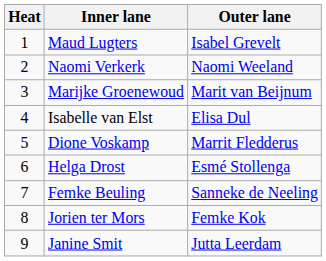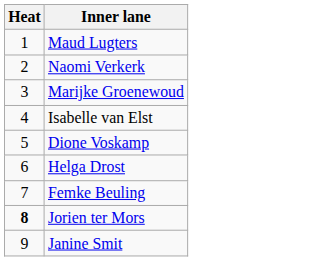- column: Outer lane | Isabel Grevelt | Naomi Weeland | Marit van Beijnum | Elisa Dul | Marrit Fledderus | Esmé Stollenga | Sanneke de Neeling | Femke Kok | Jutta Leerdam
Jorien ter Mors | Heat: normal -> bold
